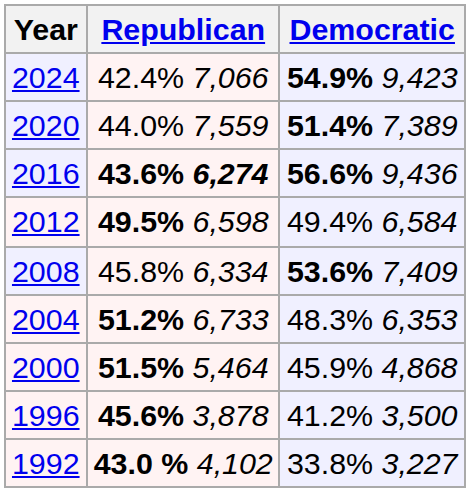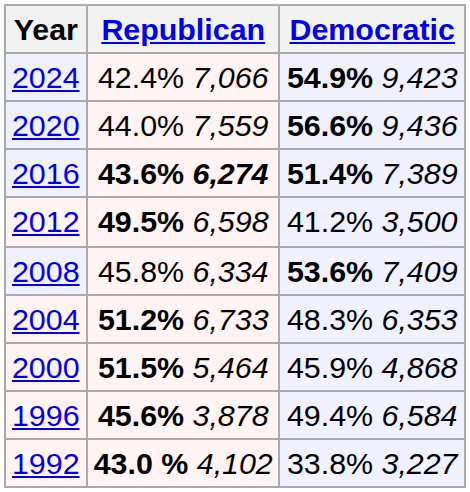2020 | Democratic: 51.4% 7,389 -> 56.6% 9,436
2016 | Democratic: 56.6% 9,436 -> 51.4% 7,389
2012 | Democratic: 49.4% 6,584 -> 41.2% 3,500
1996 | Democratic: 41.2% 3,500 -> 49.4% 6,584
